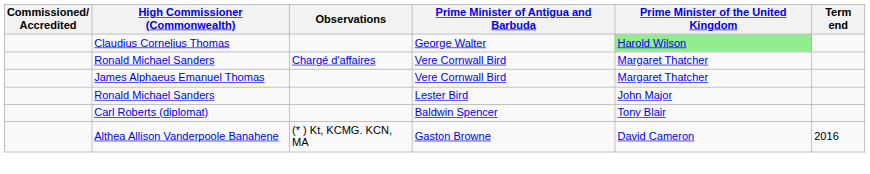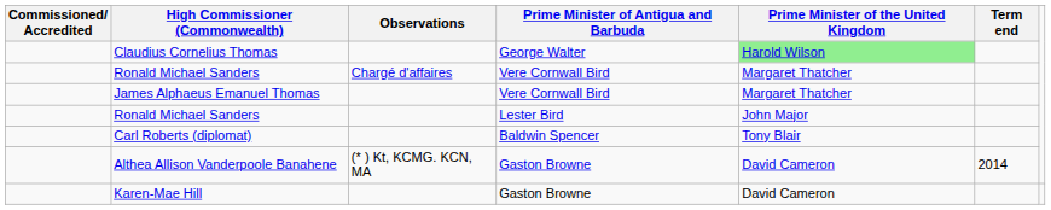Althea Allison Vanderpoole Banahene | Term end: 2016 -> 2014
+ row: Karen-Mae Hill | Gaston Browne | David Cameron
